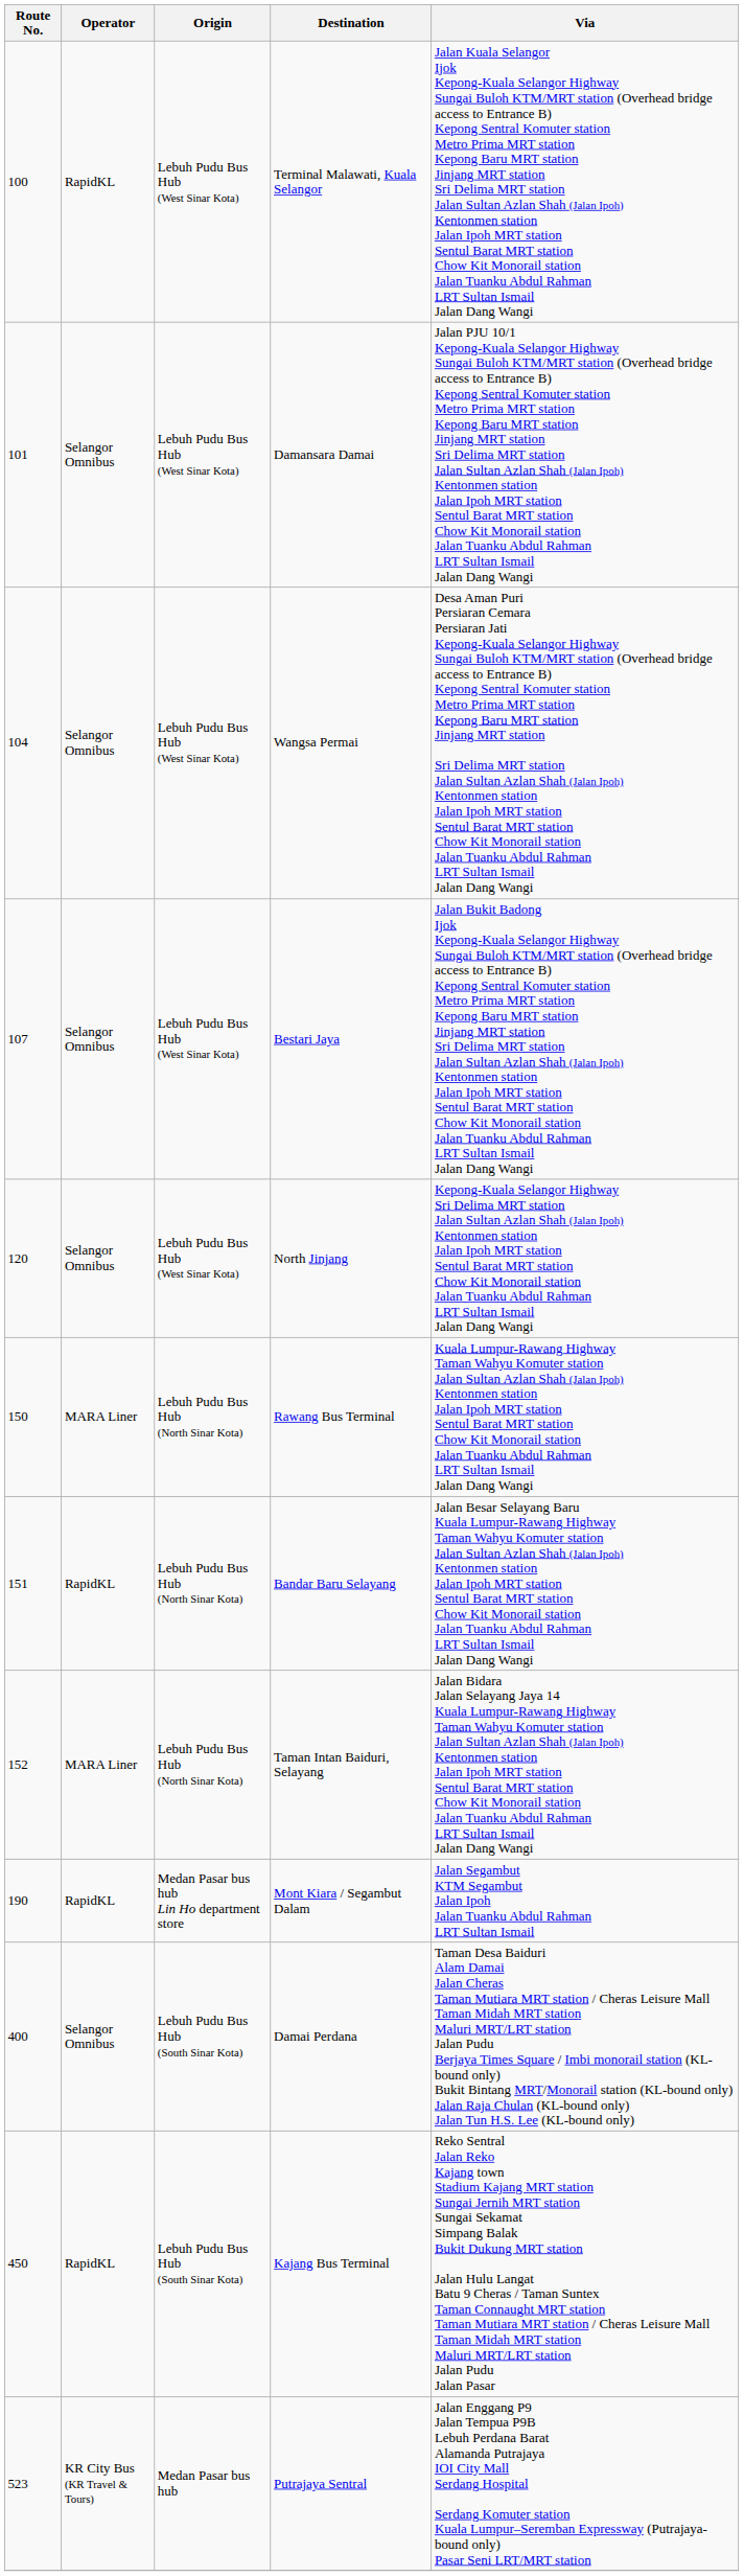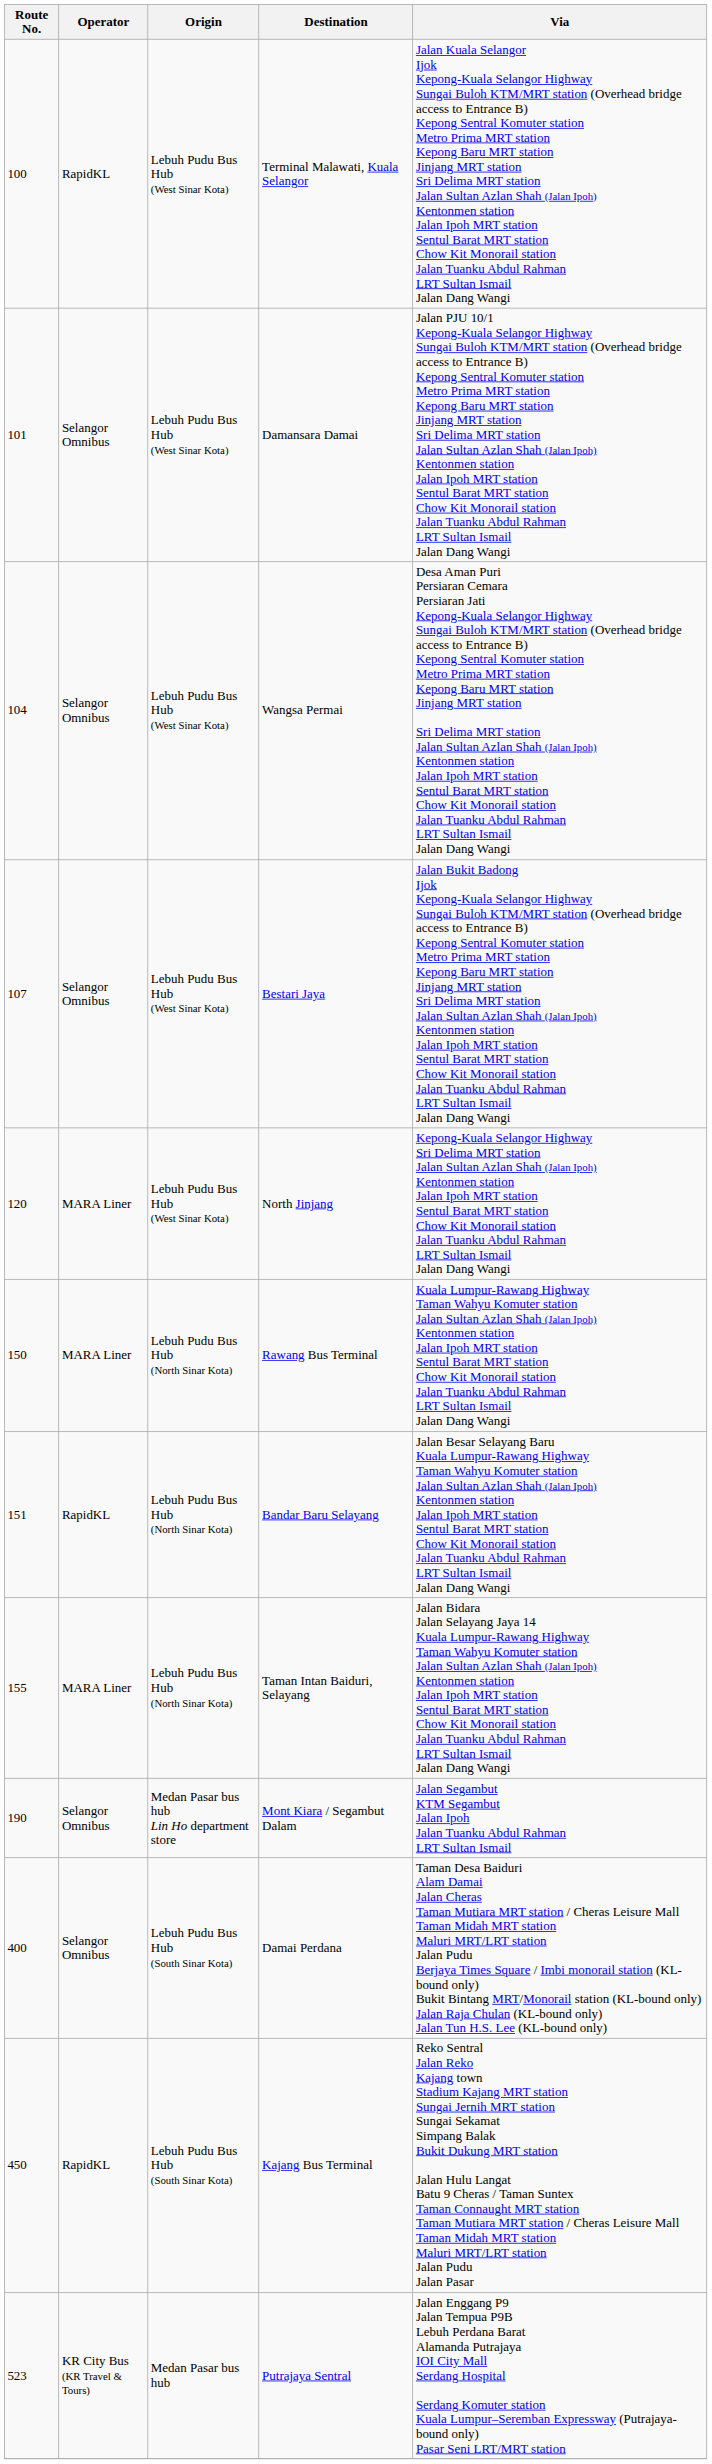North Jinjang | Operator: Selangor Omnibus -> MARA Liner
Taman Intan Baiduri, Selayang | Route No.: 152 -> 155
Mont Kiara / Segambut Dalam | Operator: RapidKL -> Selangor Omnibus
